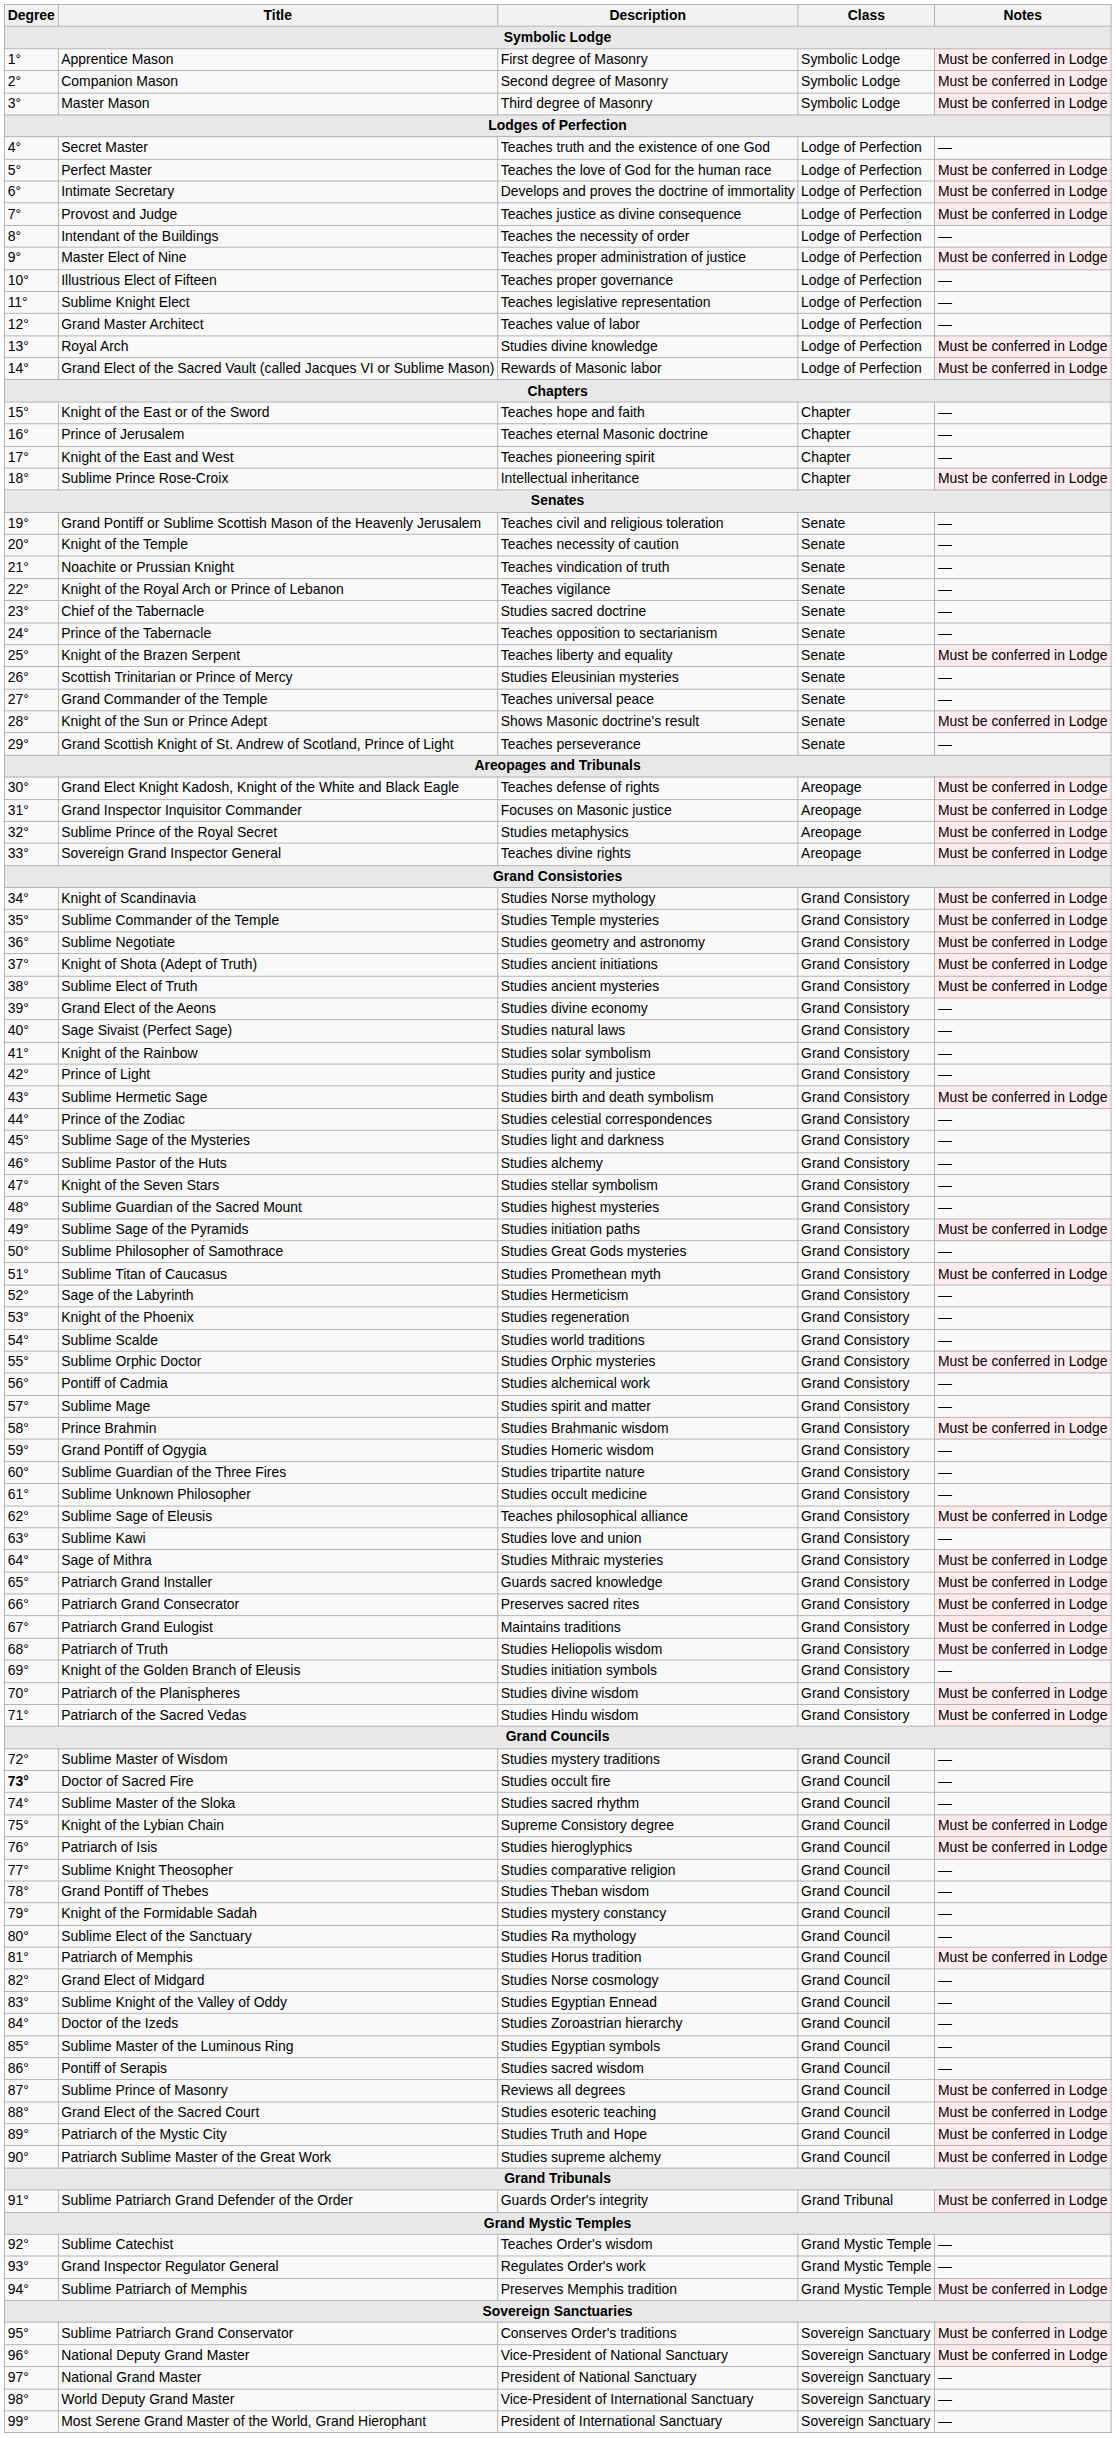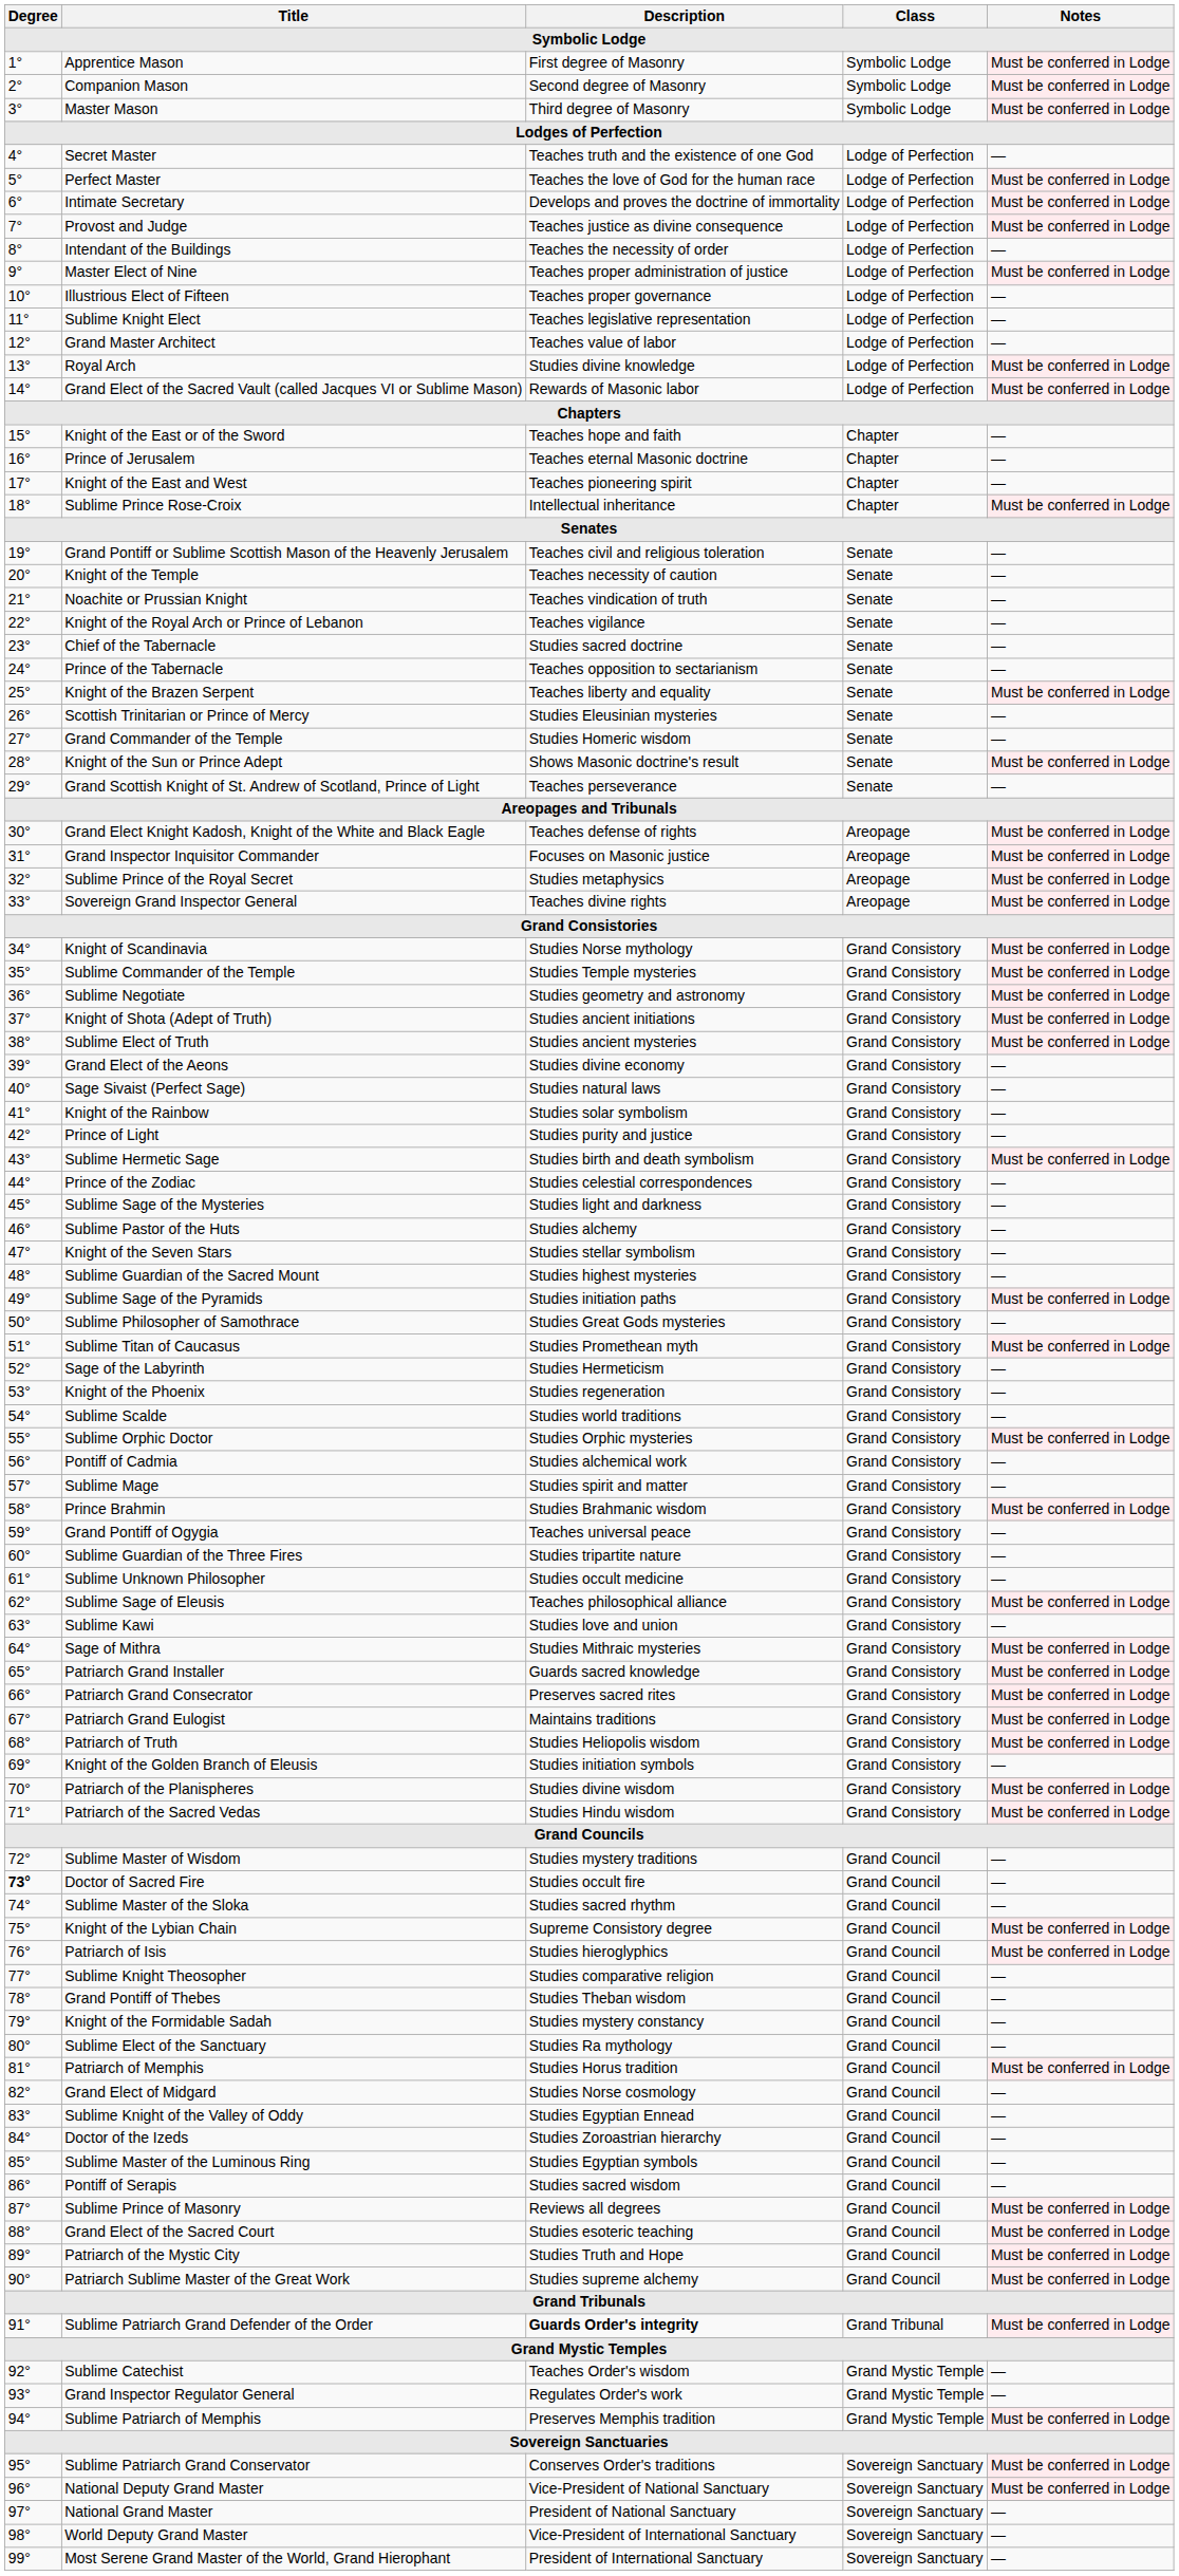Grand Commander of the Temple | Description: Teaches universal peace -> Studies Homeric wisdom
Grand Pontiff of Ogygia | Description: Studies Homeric wisdom -> Teaches universal peace
Sublime Patriarch Grand Defender of the Order | Description: normal -> bold
